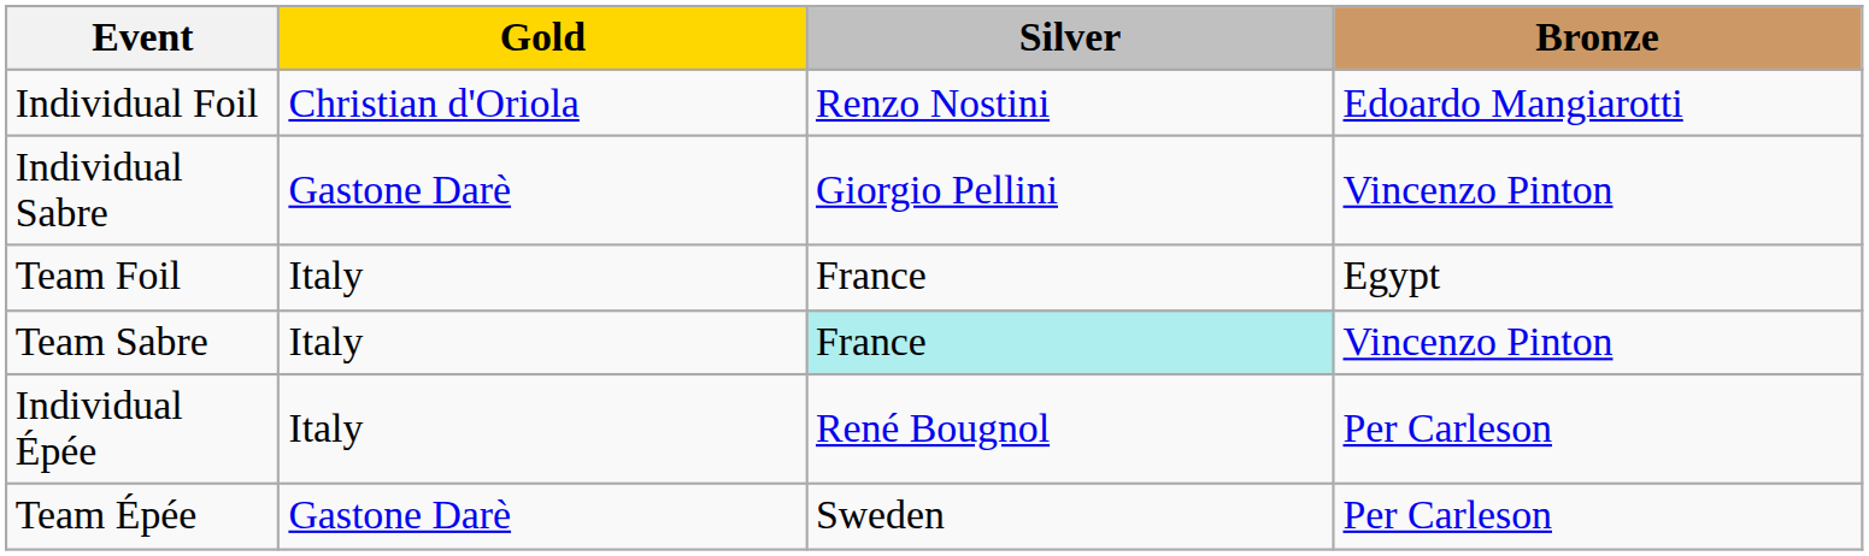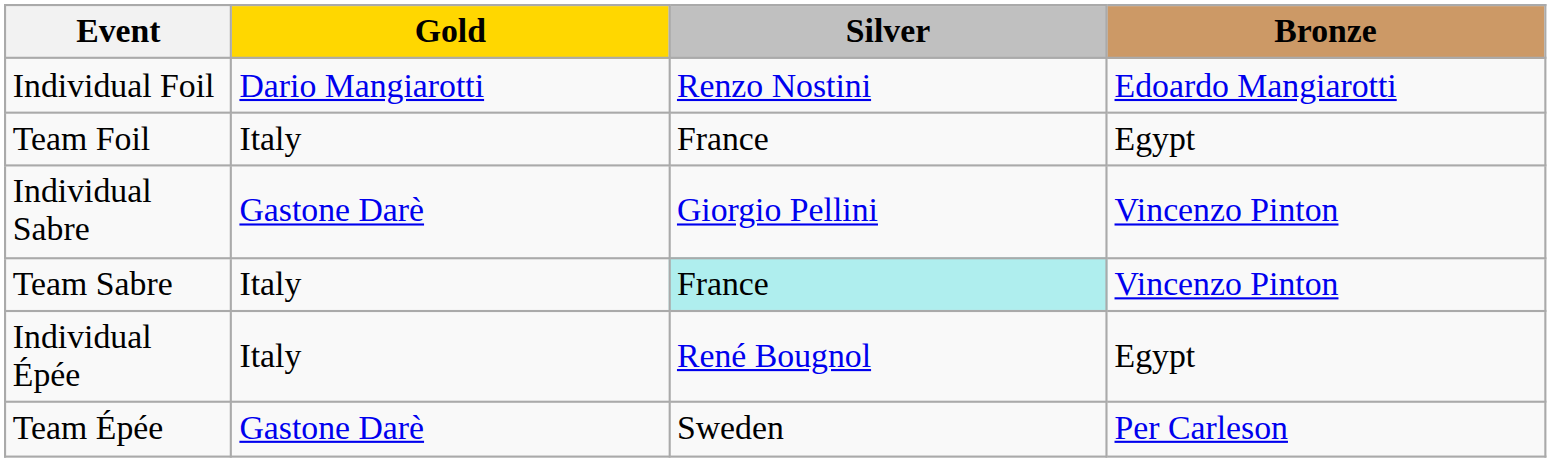Individual Foil | Gold: Christian d'Oriola -> Dario Mangiarotti
rows swapped: Team Foil <-> Individual Sabre
Individual Épée | Bronze: Per Carleson -> Egypt
